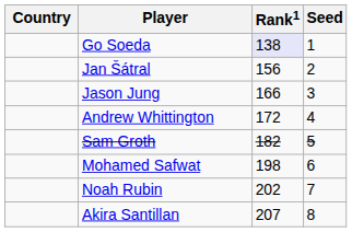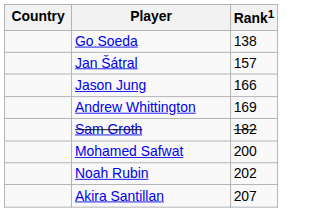- column: Seed | 1 | 2 | 3 | 4 | 5 | 6 | 7 | 8
Go Soeda | Rank1: lavender background -> no background
Jan Šátral | Rank1: 156 -> 157
Andrew Whittington | Rank1: 172 -> 169
Mohamed Safwat | Rank1: 198 -> 200
